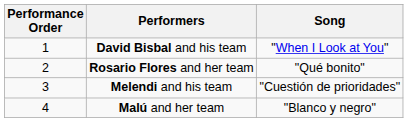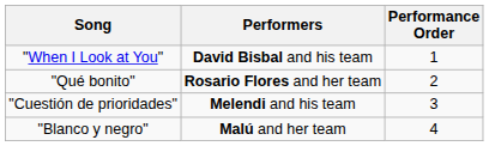columns swapped: Performance Order <-> Song
